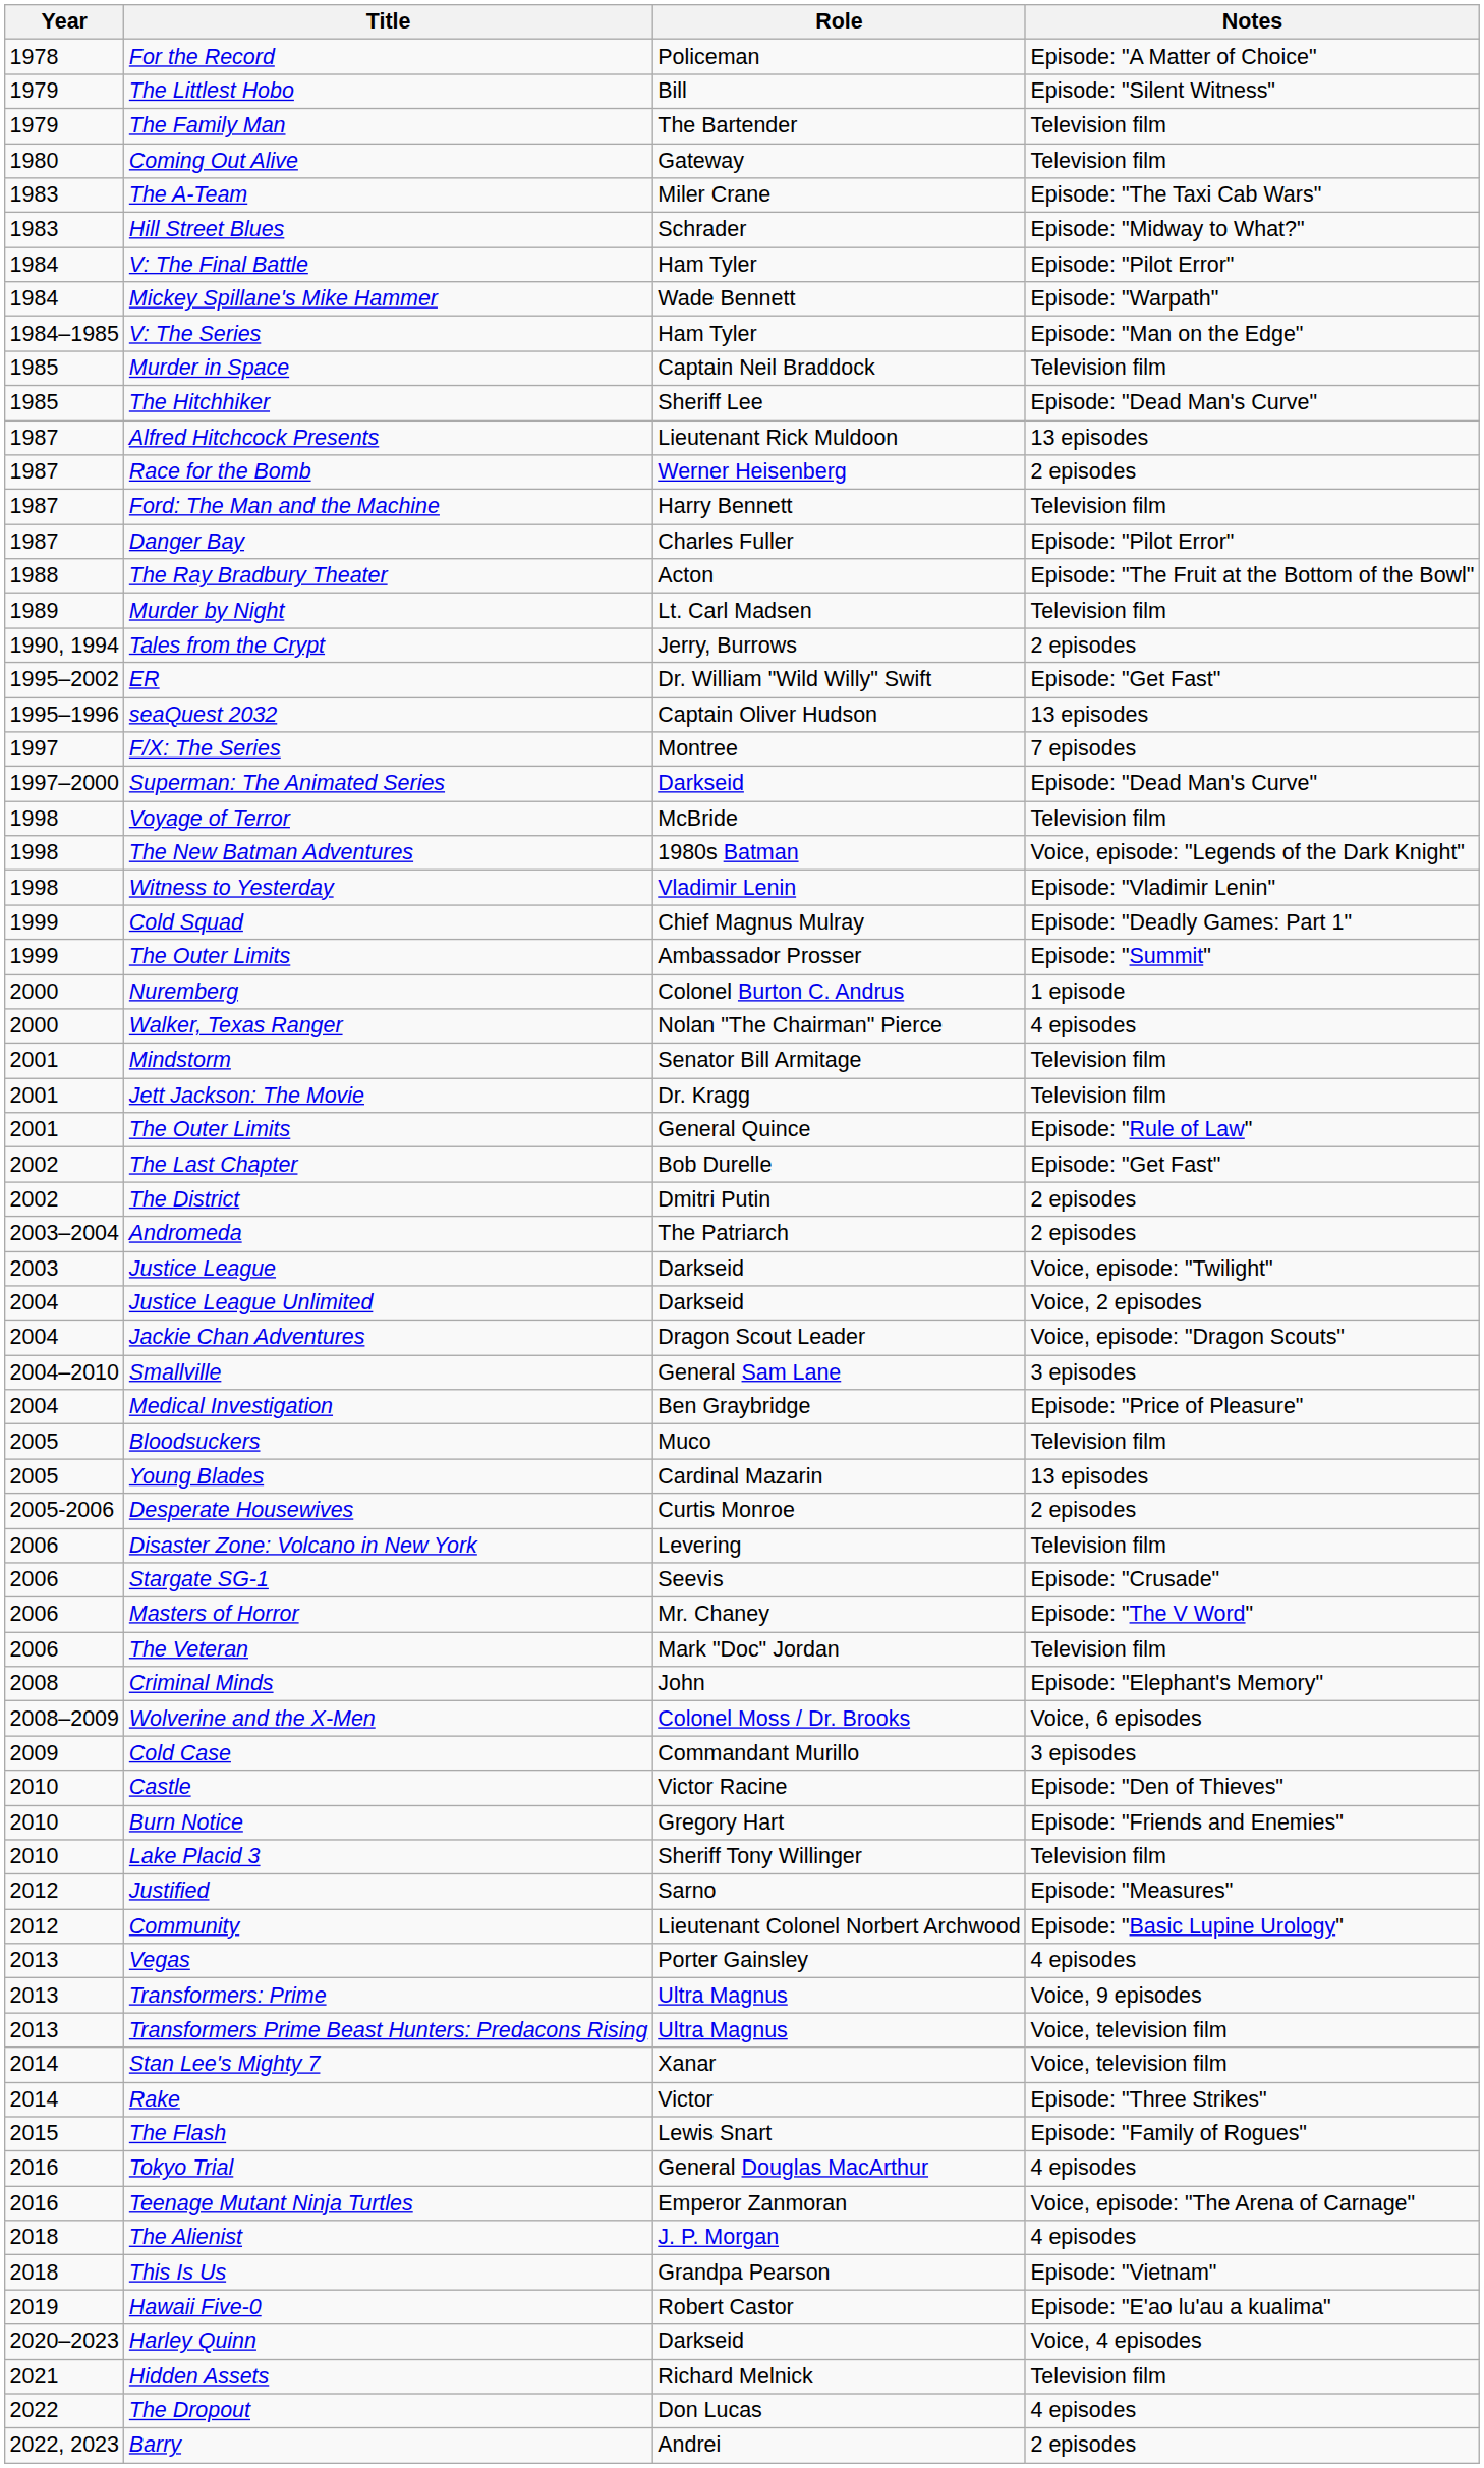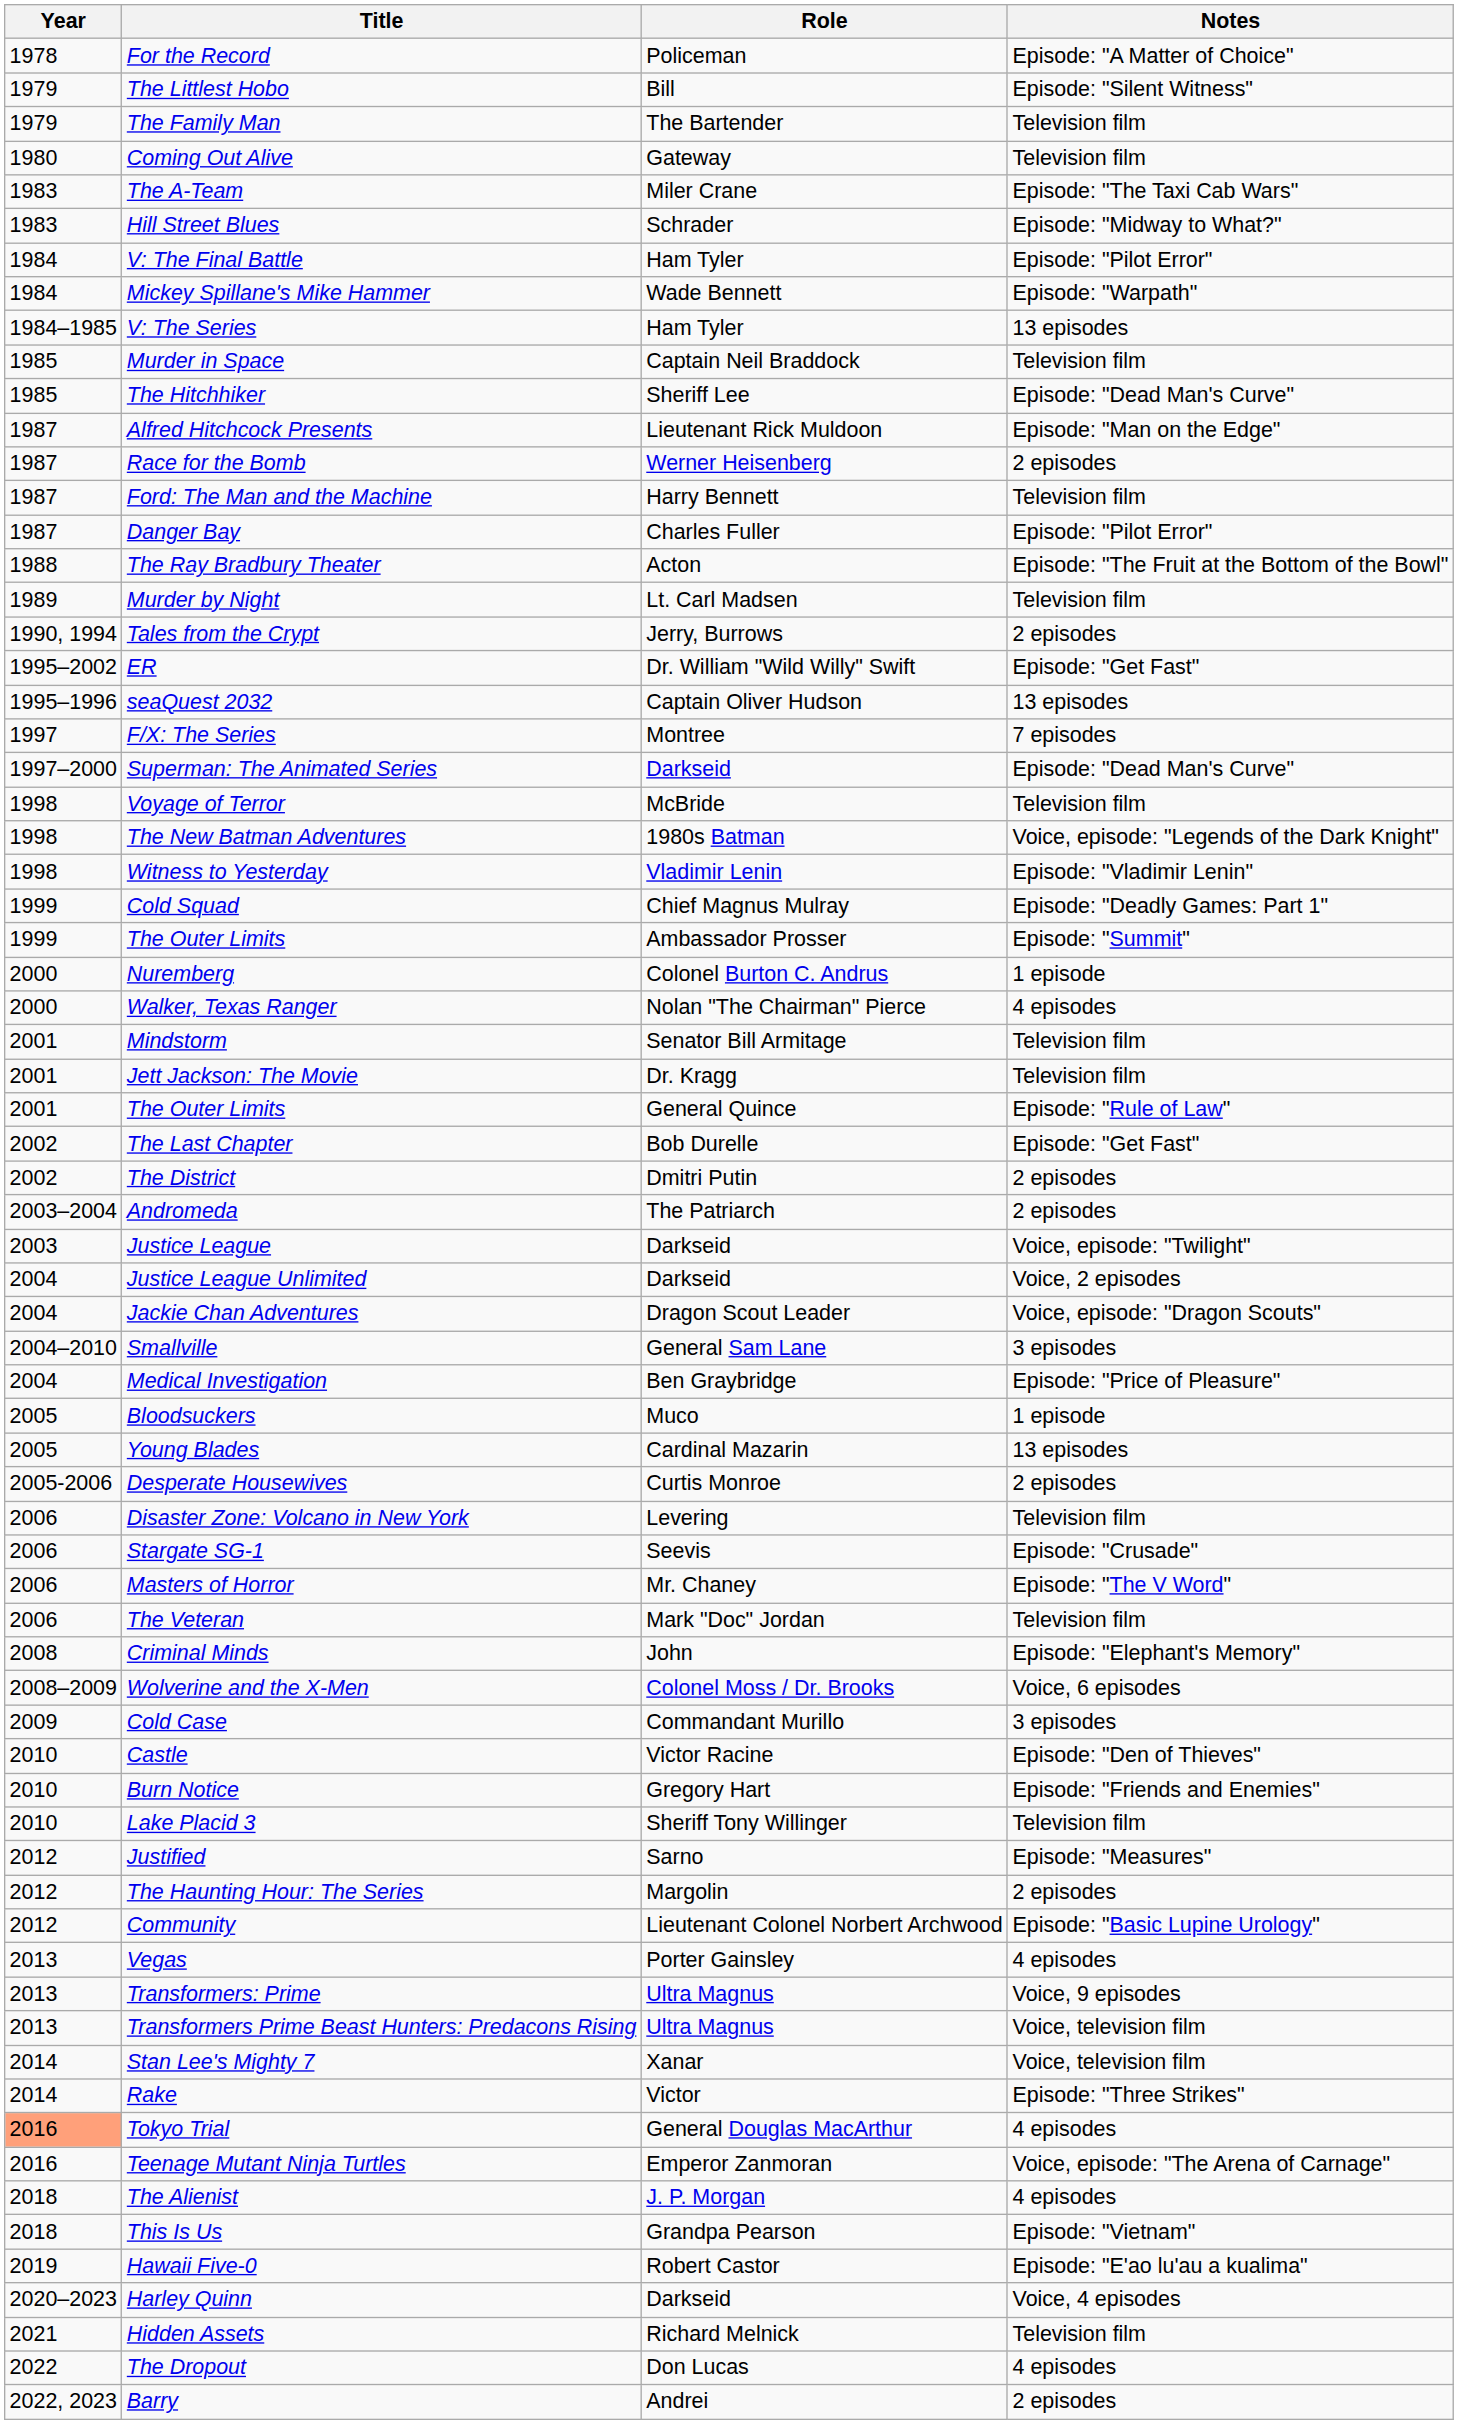V: The Series | Notes: Episode: "Man on the Edge" -> 13 episodes
Alfred Hitchcock Presents | Notes: 13 episodes -> Episode: "Man on the Edge"
Bloodsuckers | Notes: Television film -> 1 episode
+ row: 2012 | The Haunting Hour: The Series | Margolin | 2 episodes
- row: 2015 | The Flash | Lewis Snart | Episode: "Family of Rogues"
Tokyo Trial | Year: no background -> lightsalmon background
